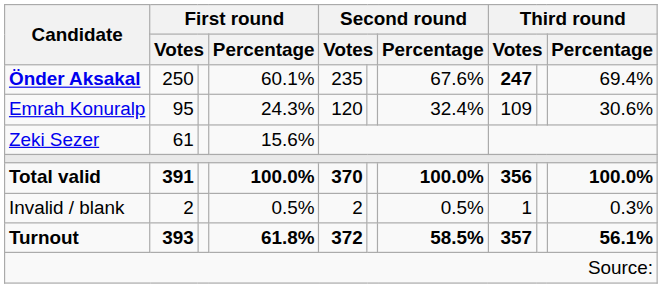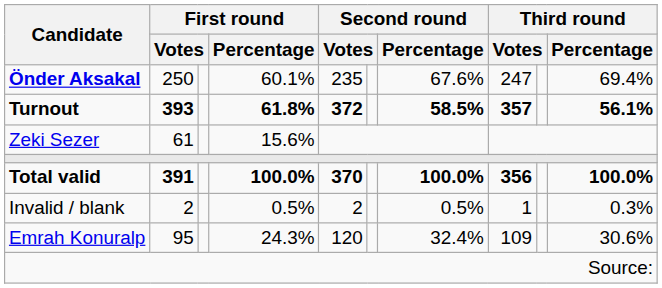Önder Aksakal | column 8: bold -> normal
rows swapped: Emrah Konuralp <-> Turnout
